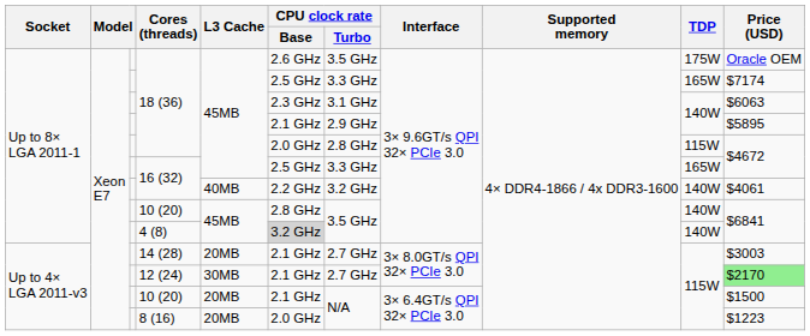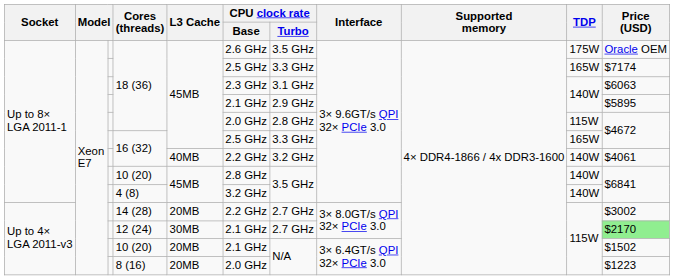4 (8) | CPU clock rate / Base: lightgrey background -> no background
14 (28) | CPU clock rate / Base: 2.1 GHz -> 2.2 GHz
14 (28) | Price (USD): $3003 -> $3002
Up to 4× LGA 2011-v3 / 10 (20) | Price (USD): $1500 -> $1502
